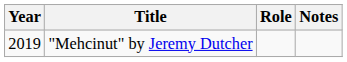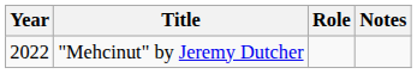"Mehcinut" by Jeremy Dutcher | Year: 2019 -> 2022
